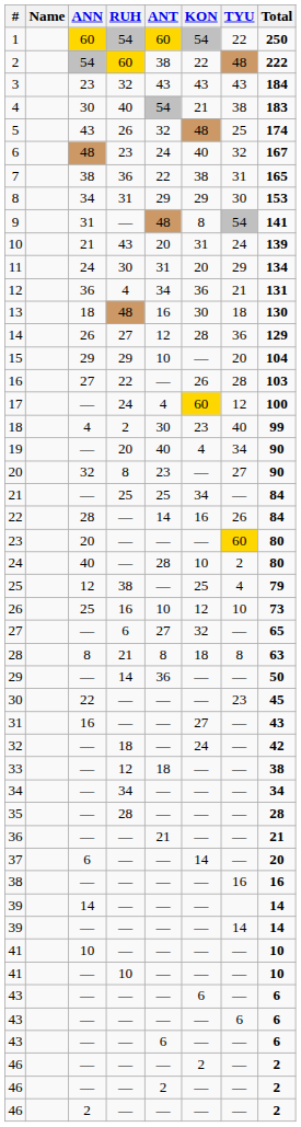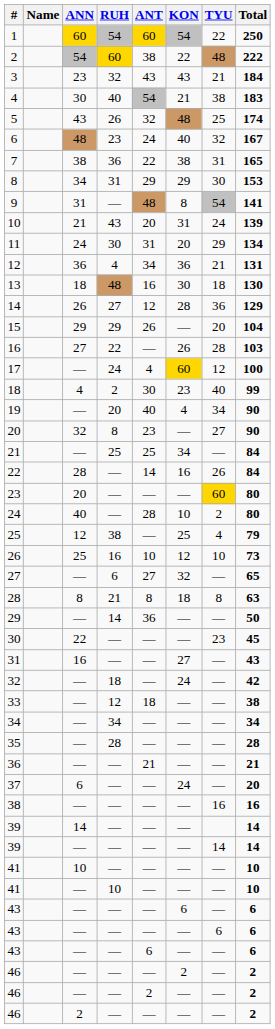3 | TYU: 43 -> 21
15 | ANT: 10 -> 26
37 | KON: 14 -> 24
